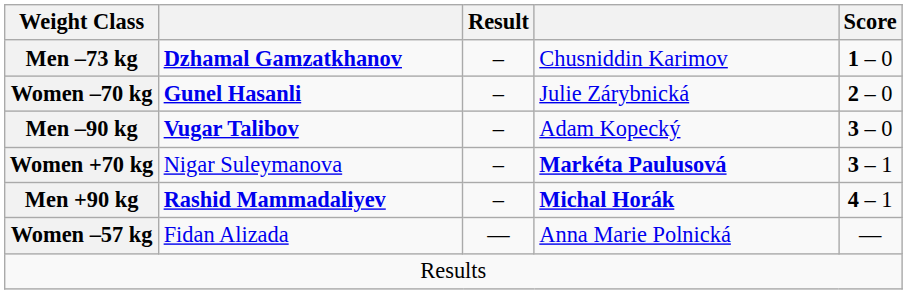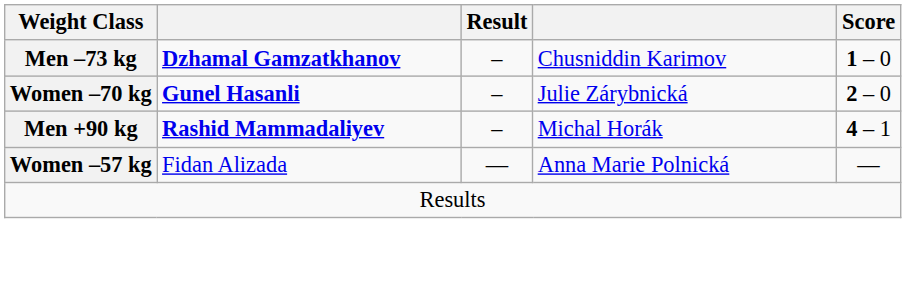- row: Men –90 kg | Vugar Talibov | – | Adam Kopecký | 3 – 0
- row: Women +70 kg | Nigar Suleymanova | – | Markéta Paulusová | 3 – 1
Men +90 kg | column 4: bold -> normal
